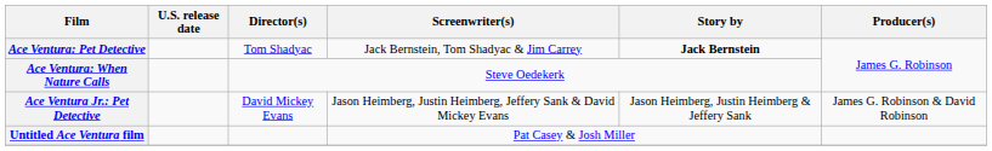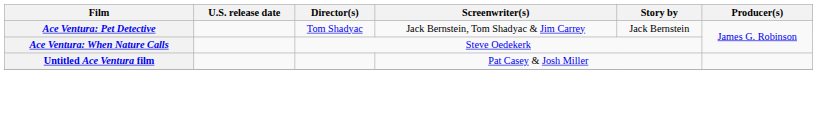Ace Ventura: Pet Detective | Story by: bold -> normal
- row: Ace Ventura Jr.: Pet Detective | David Mickey Evans | Jason Heimberg, Justin Heimberg, Jeffery Sank & David Mickey Evans | Jason Heimberg, Justin Heimberg & Jeffery Sank | James G. Robinson & David Robinson
